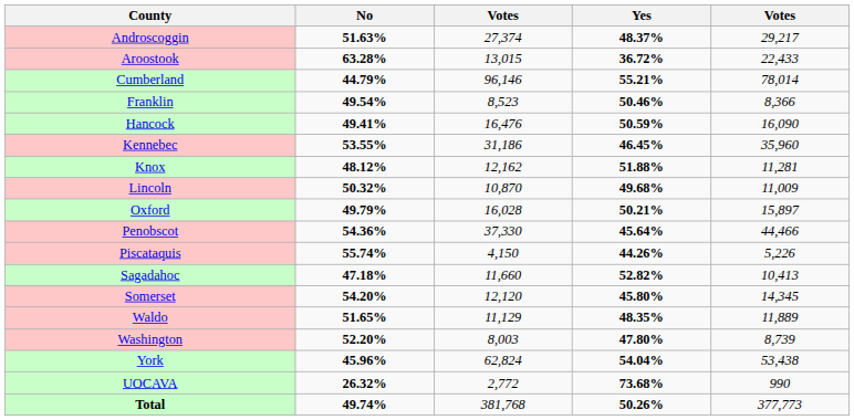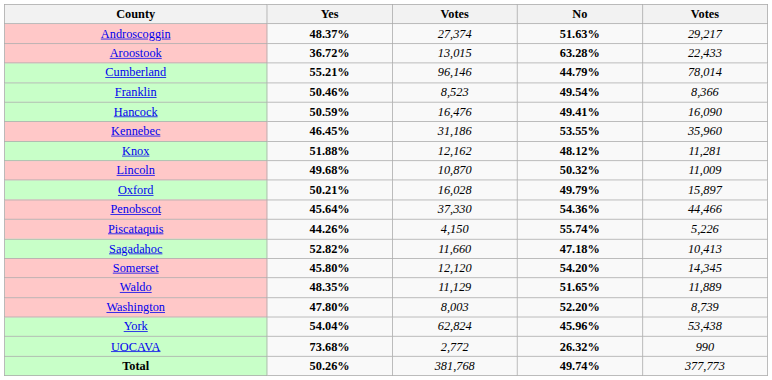columns swapped: Yes <-> No
